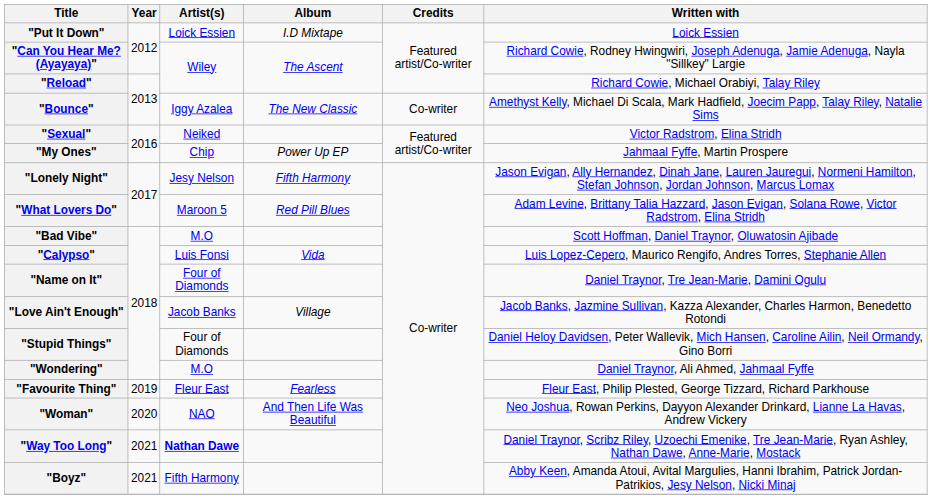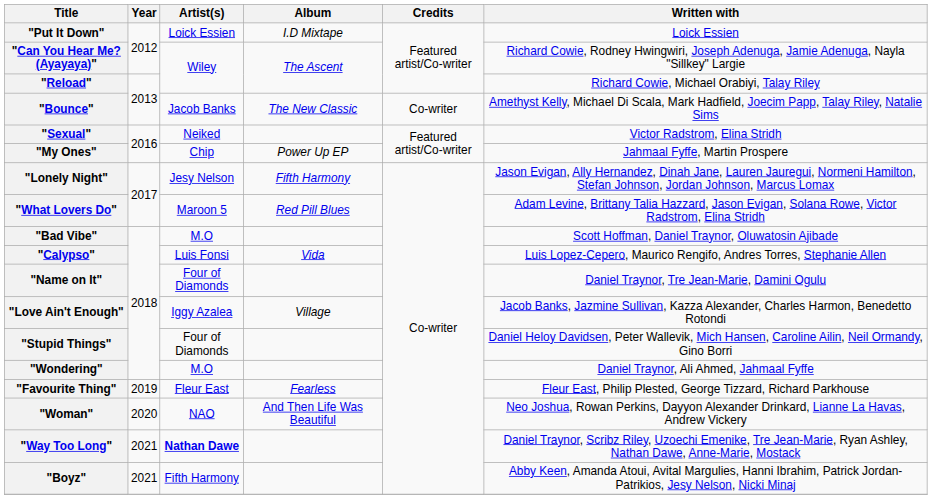"Bounce" | Artist(s): Iggy Azalea -> Jacob Banks
"Love Ain't Enough" | Artist(s): Jacob Banks -> Iggy Azalea
